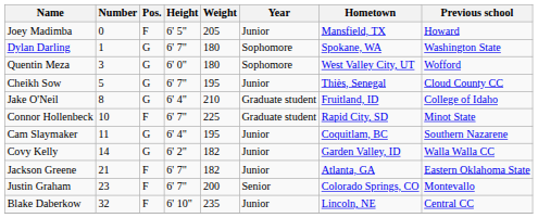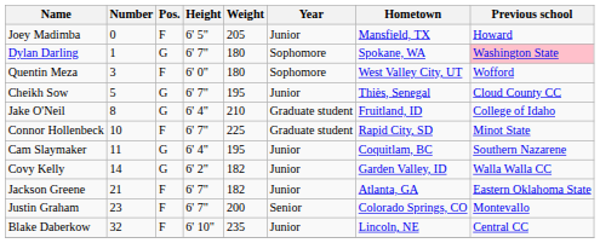Dylan Darling | Previous school: no background -> pink background
Quentin Meza | Pos.: G -> F
